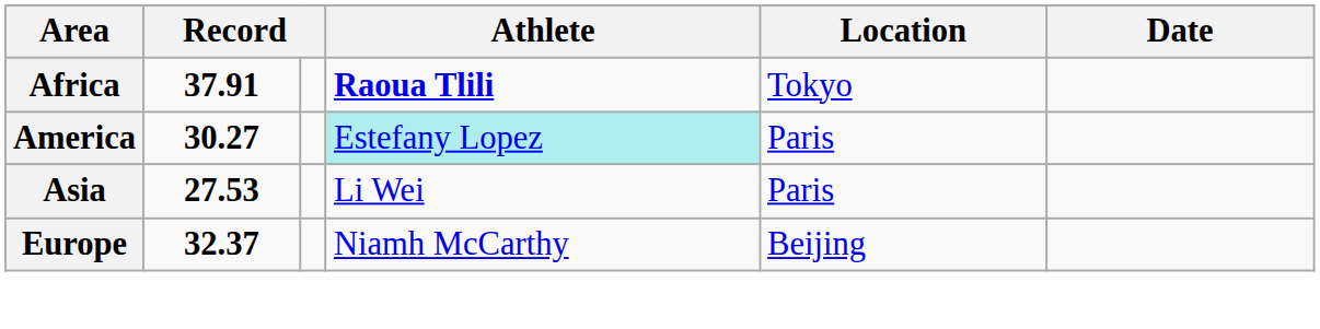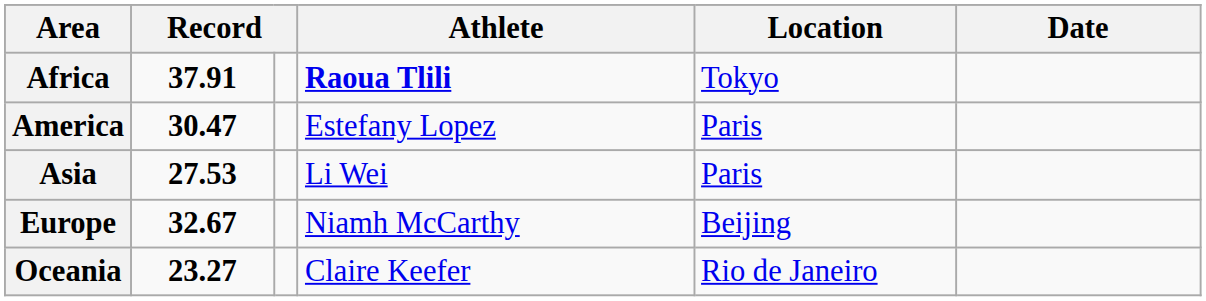America | column 2: 30.27 -> 30.47
America | Athlete: paleturquoise background -> no background
Europe | column 2: 32.37 -> 32.67
+ row: Oceania | 23.27 | Claire Keefer | Rio de Janeiro
